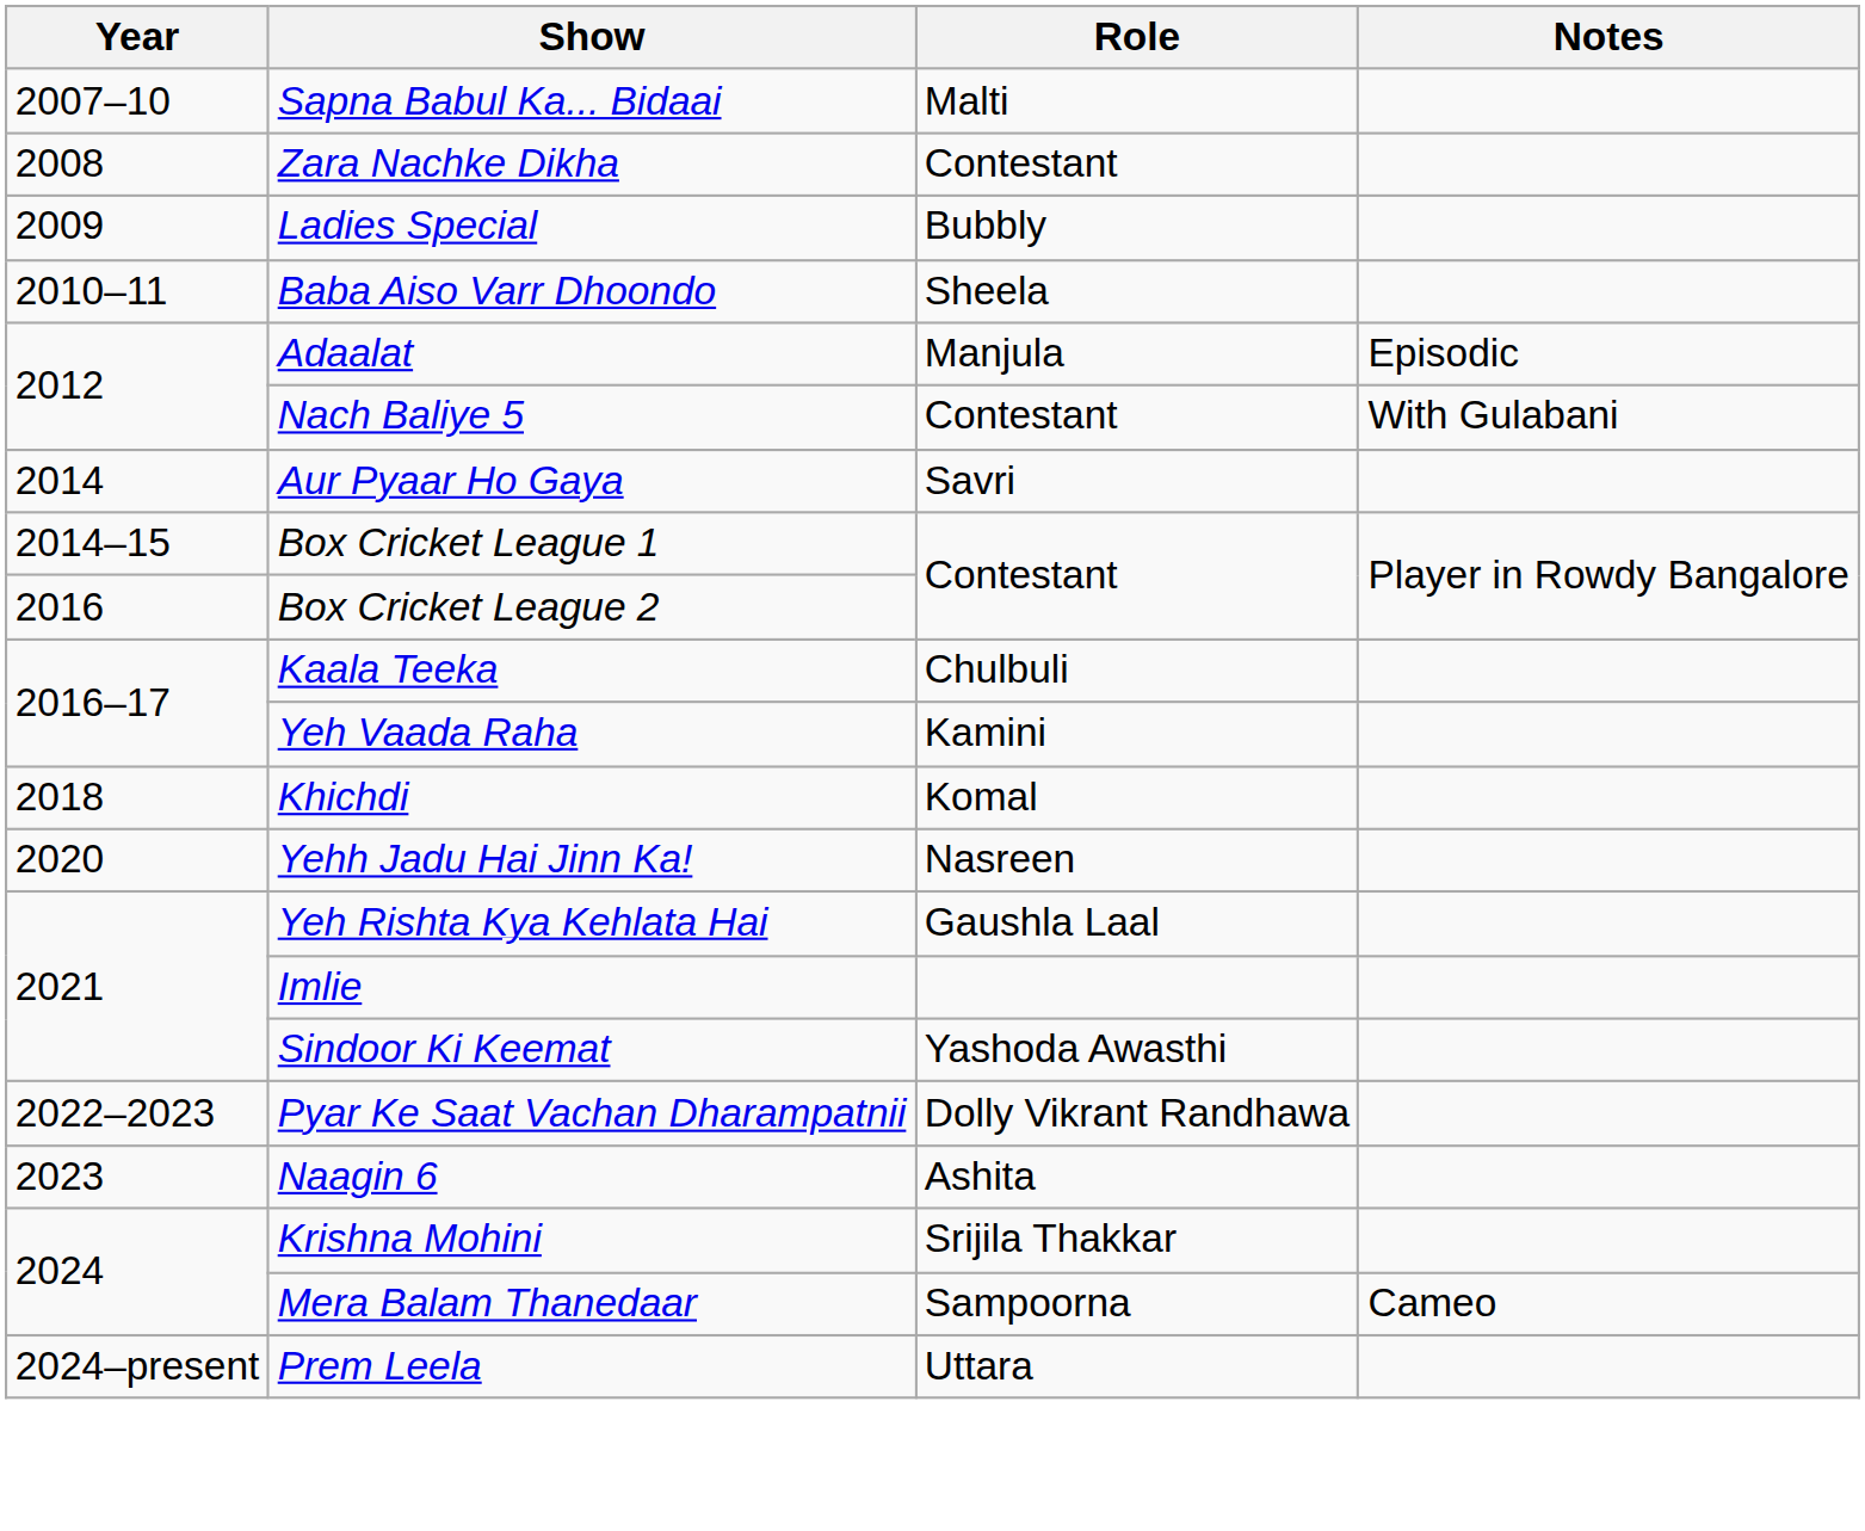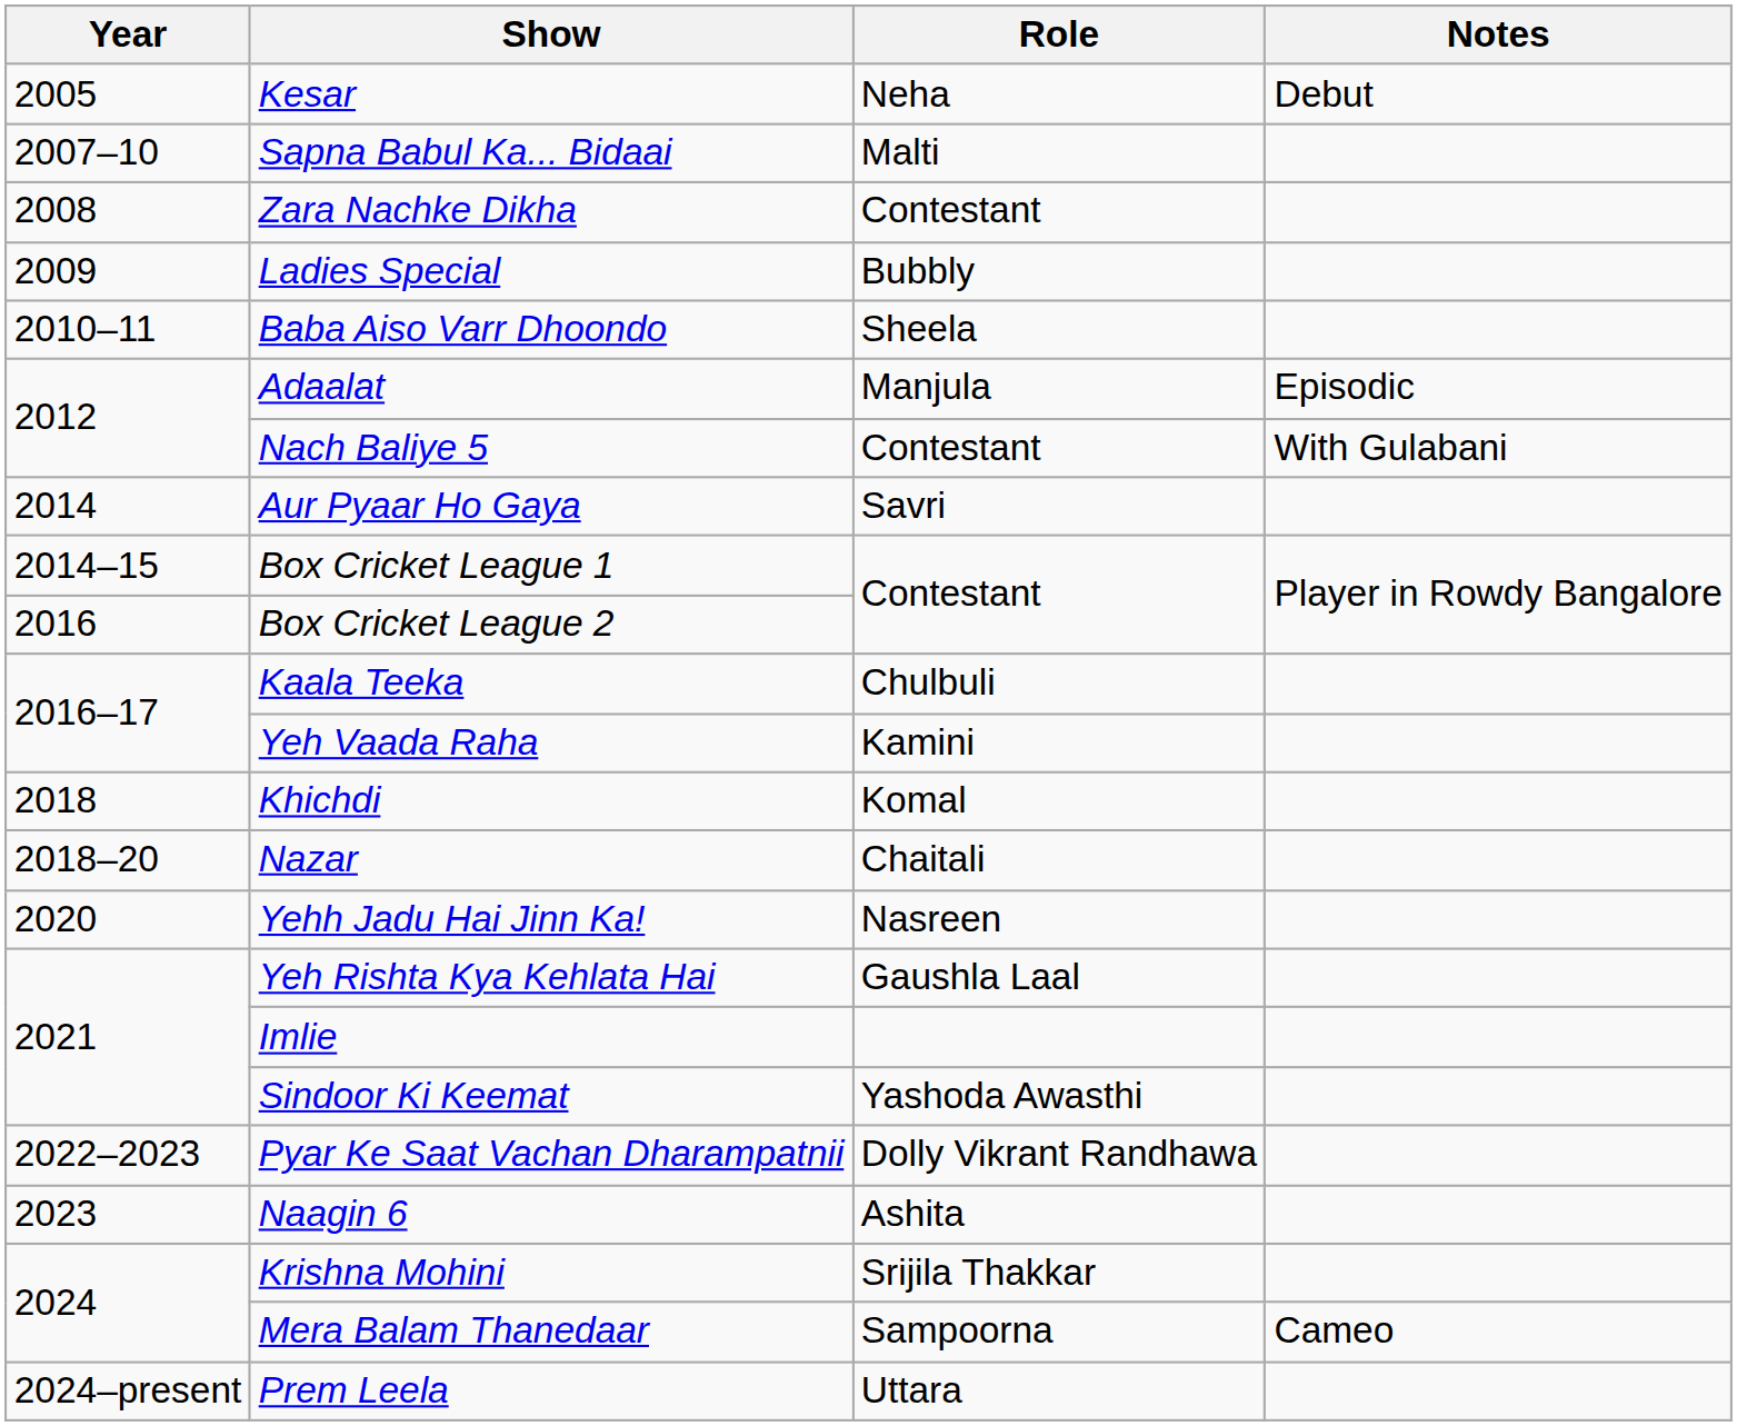+ row: 2005 | Kesar | Neha | Debut
+ row: 2018–20 | Nazar | Chaitali
